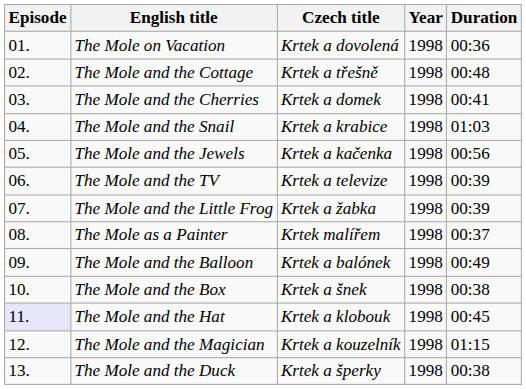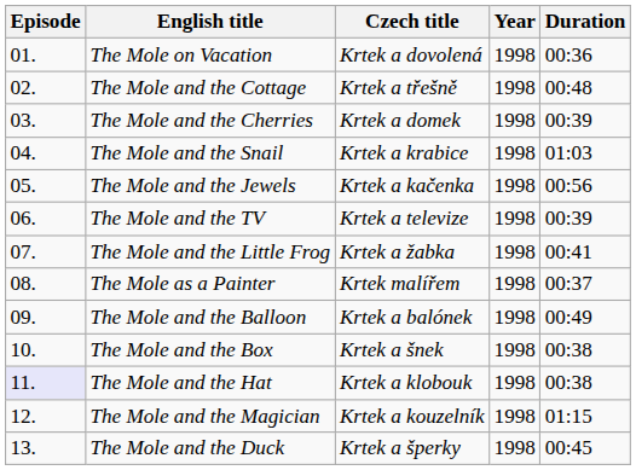The Mole and the Cherries | Duration: 00:41 -> 00:39
The Mole and the Little Frog | Duration: 00:39 -> 00:41
The Mole and the Hat | Duration: 00:45 -> 00:38
The Mole and the Duck | Duration: 00:38 -> 00:45
